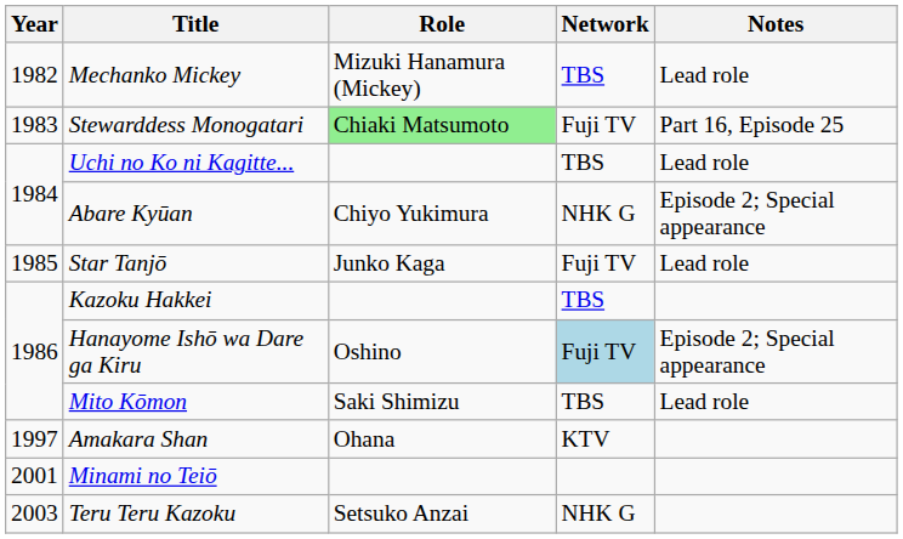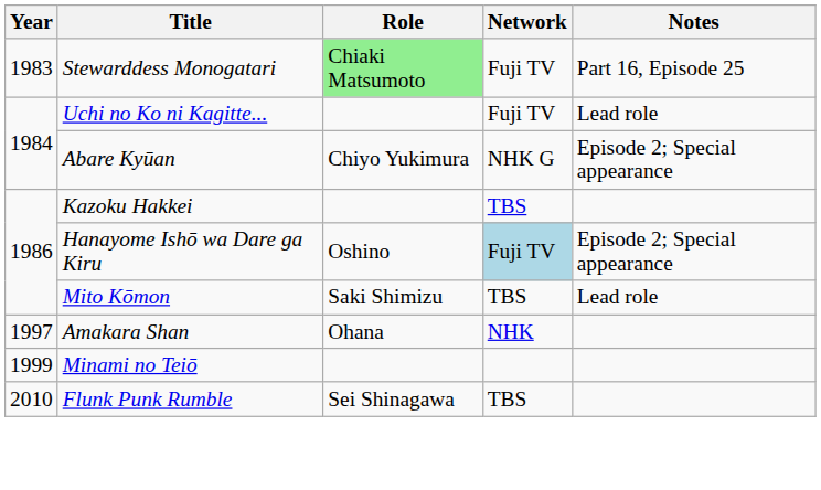- row: 1982 | Mechanko Mickey | Mizuki Hanamura (Mickey) | TBS | Lead role
Uchi no Ko ni Kagitte... | Network: TBS -> Fuji TV
- row: 1985 | Star Tanjō | Junko Kaga | Fuji TV | Lead role
Amakara Shan | Network: KTV -> NHK
Minami no Teiō | Year: 2001 -> 1999
- row: 2003 | Teru Teru Kazoku | Setsuko Anzai | NHK G
+ row: 2010 | Flunk Punk Rumble | Sei Shinagawa | TBS
